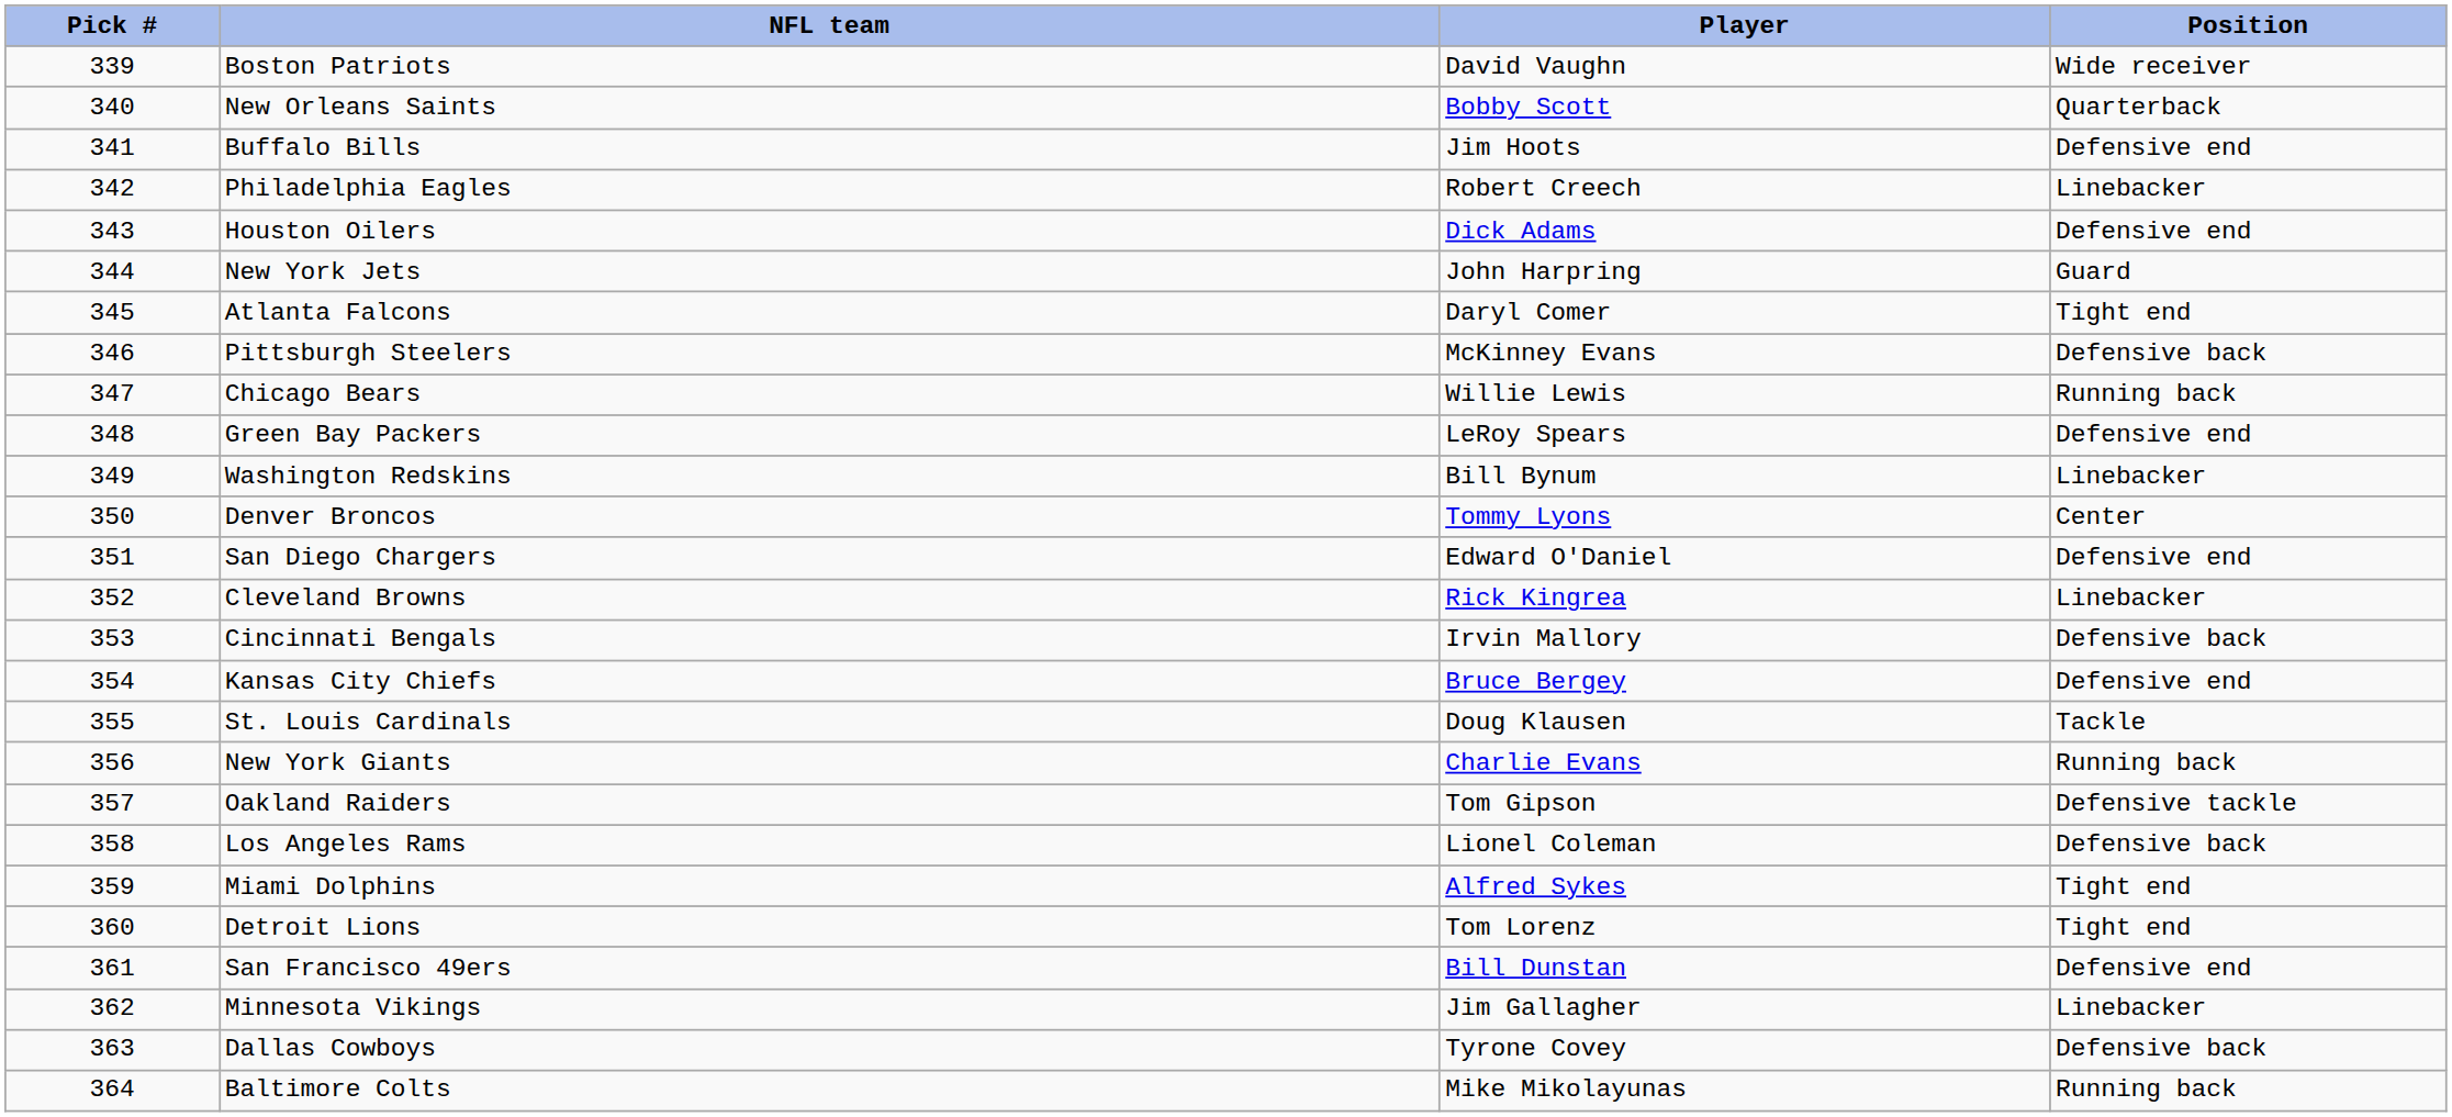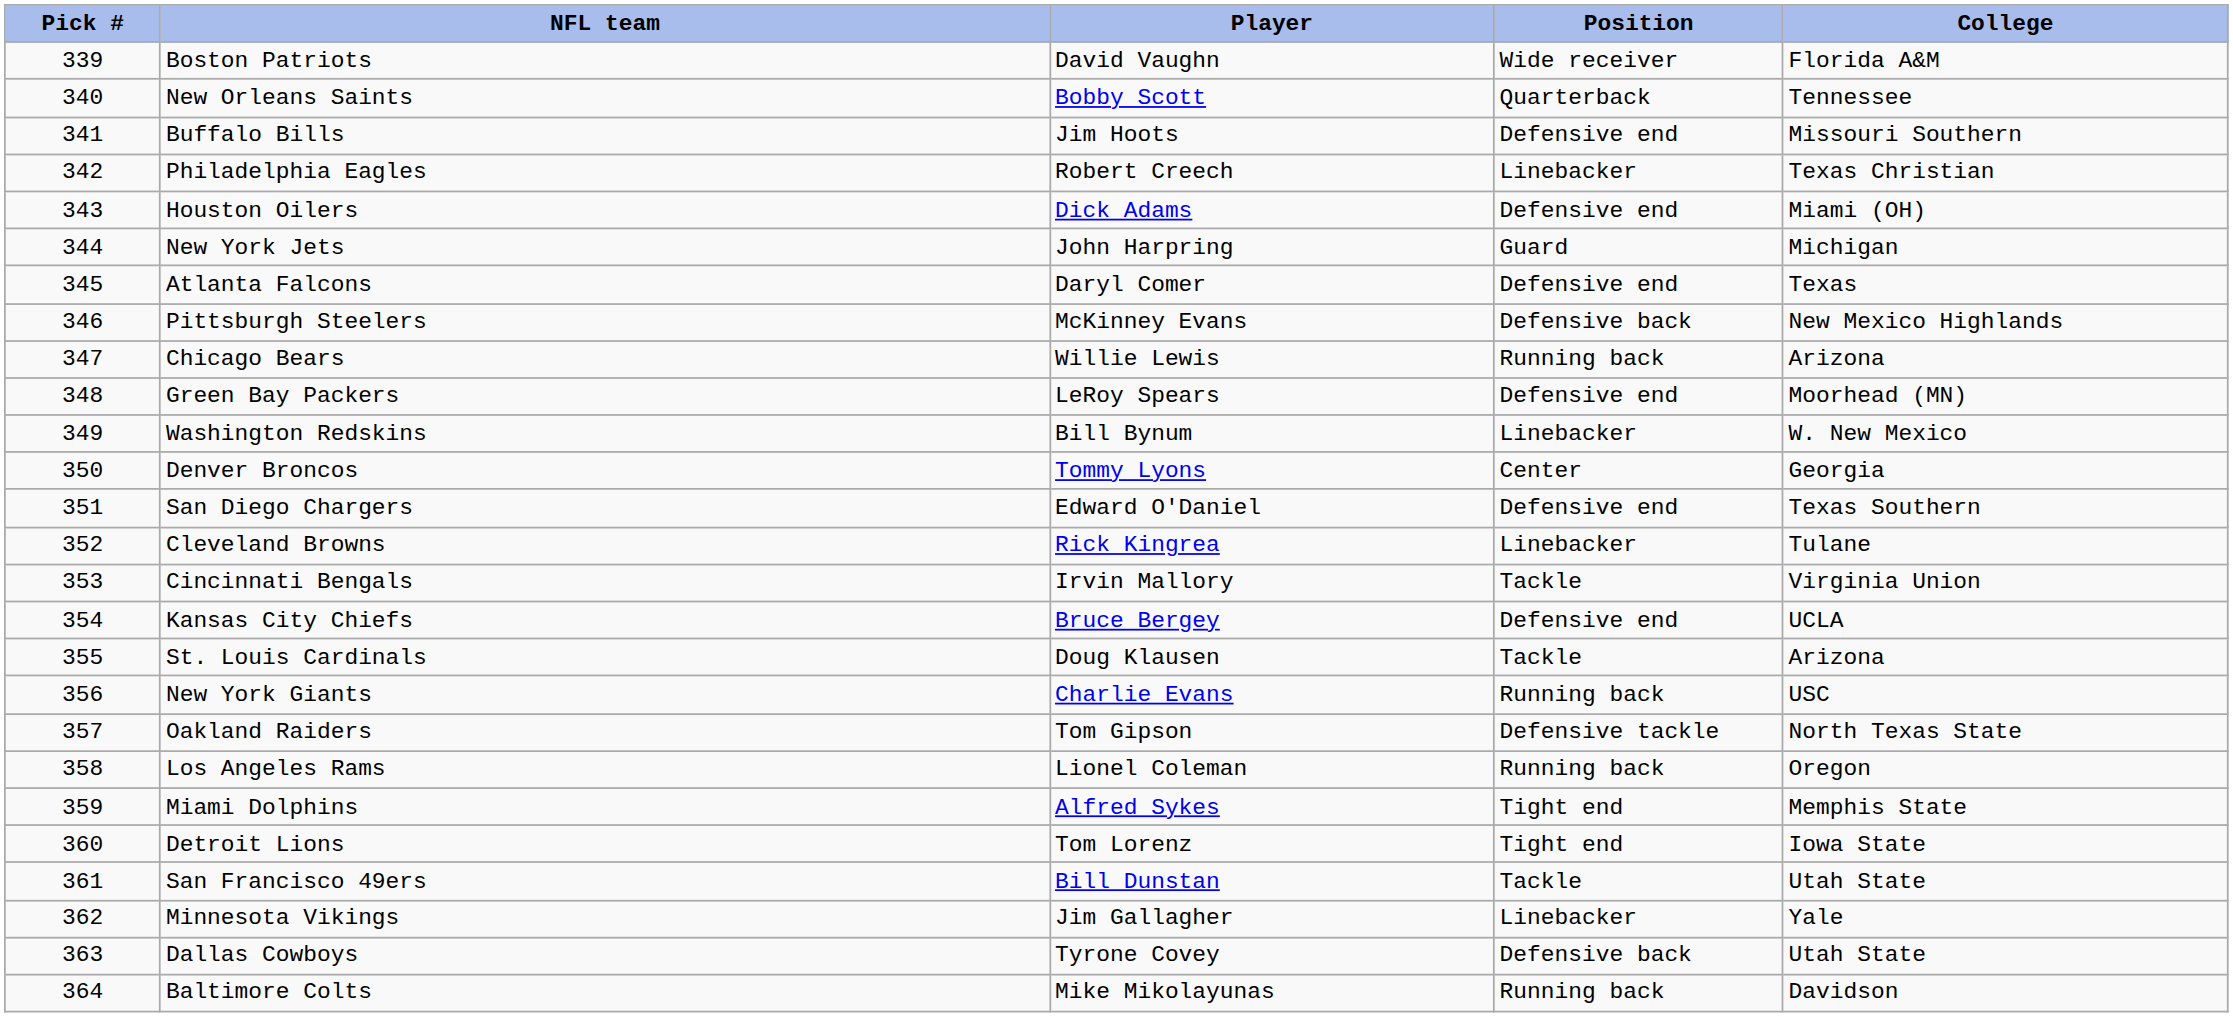+ column: College | Florida A&M | Tennessee | Missouri Southern | Texas Christian | Miami (OH) | Michigan | Texas | New Mexico Highlands | Arizona | Moorhead (MN) | W. New Mexico | Georgia | Texas Southern | Tulane | Virginia Union | UCLA | Arizona | USC | North Texas State | Oregon | Memphis State | Iowa State | Utah State | Yale | Utah State | Davidson
Atlanta Falcons | Position: Tight end -> Defensive end
Cincinnati Bengals | Position: Defensive back -> Tackle
Los Angeles Rams | Position: Defensive back -> Running back
San Francisco 49ers | Position: Defensive end -> Tackle
